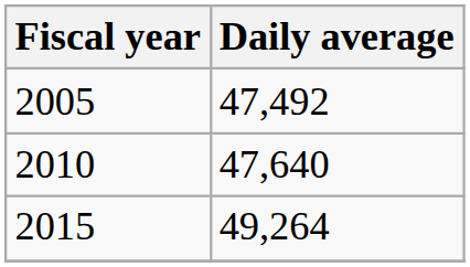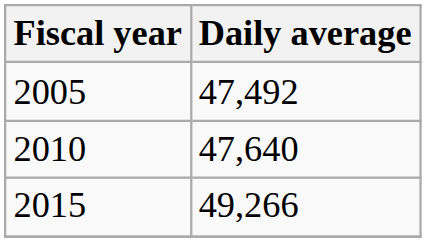2015 | Daily average: 49,264 -> 49,266
